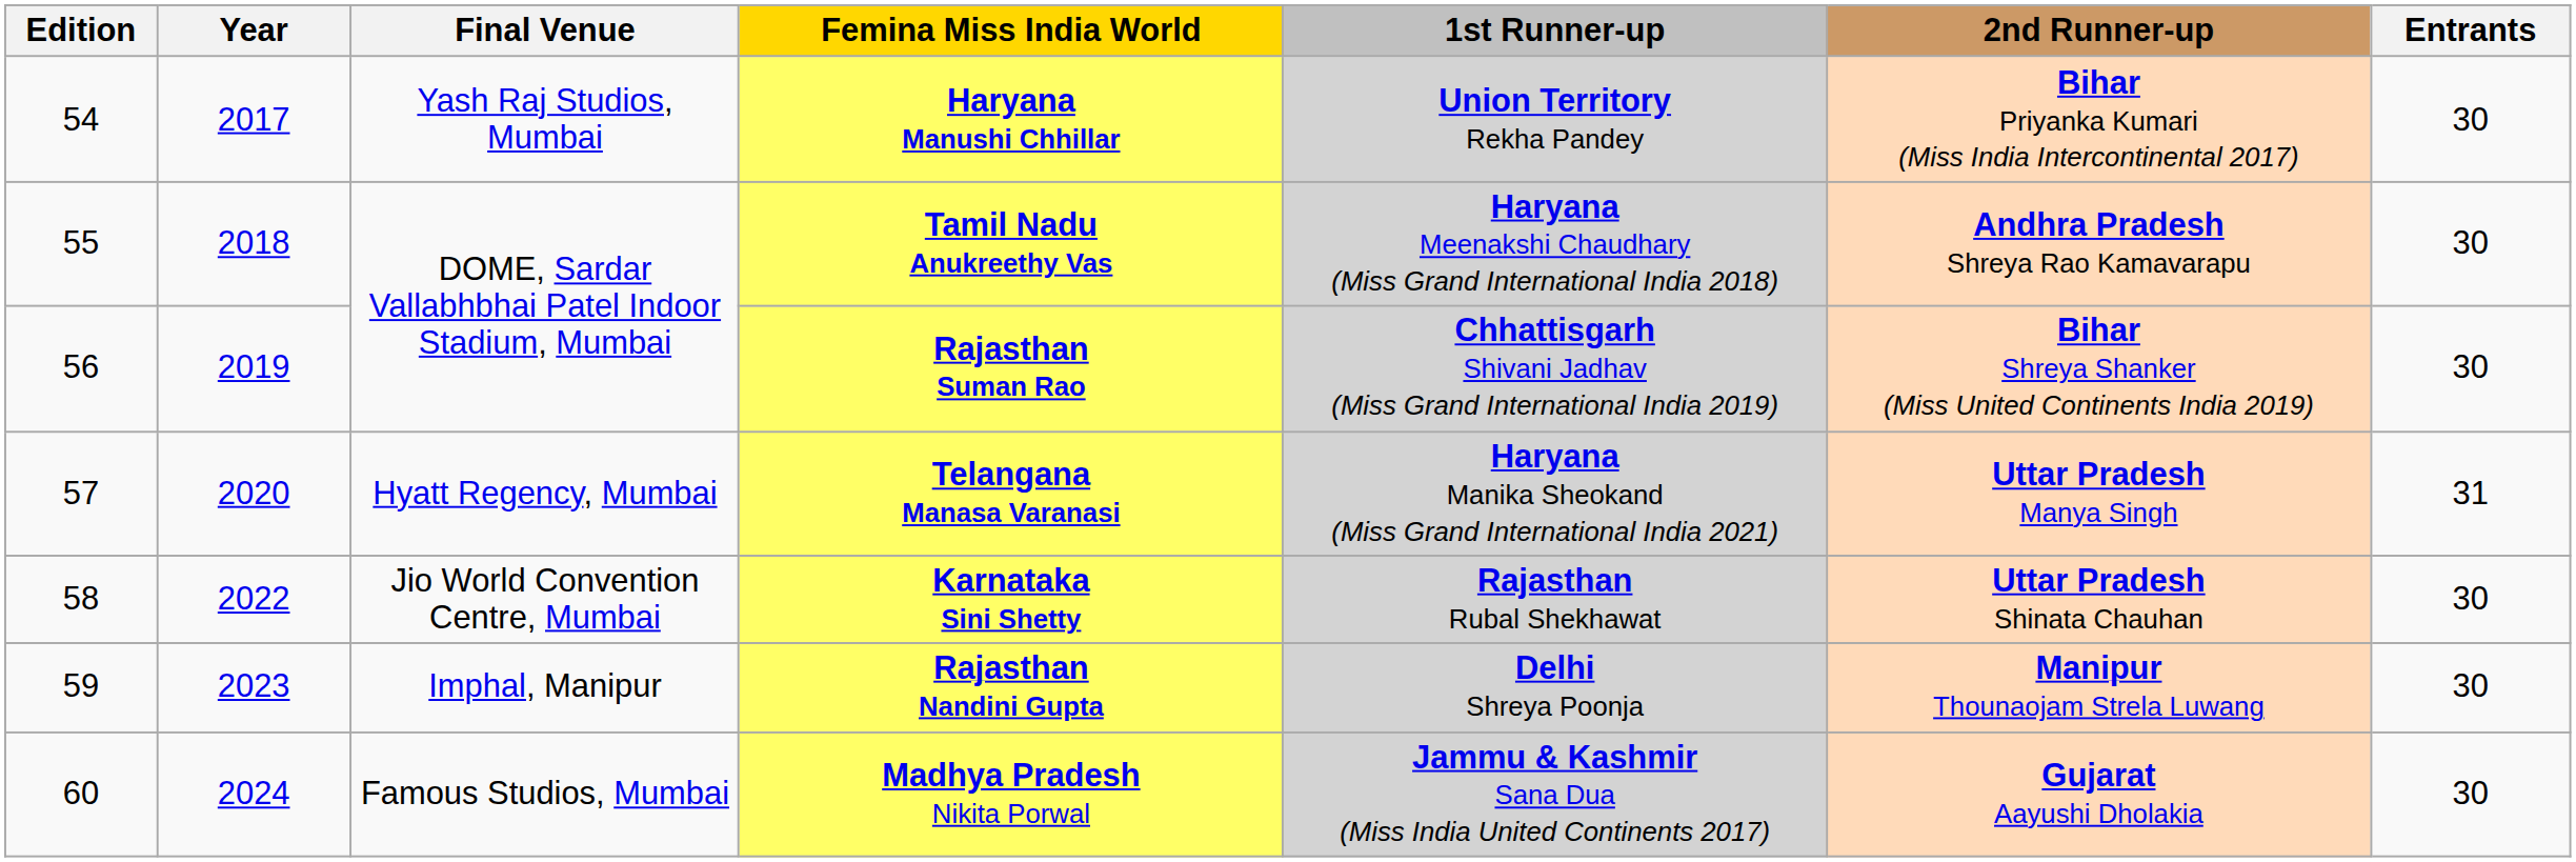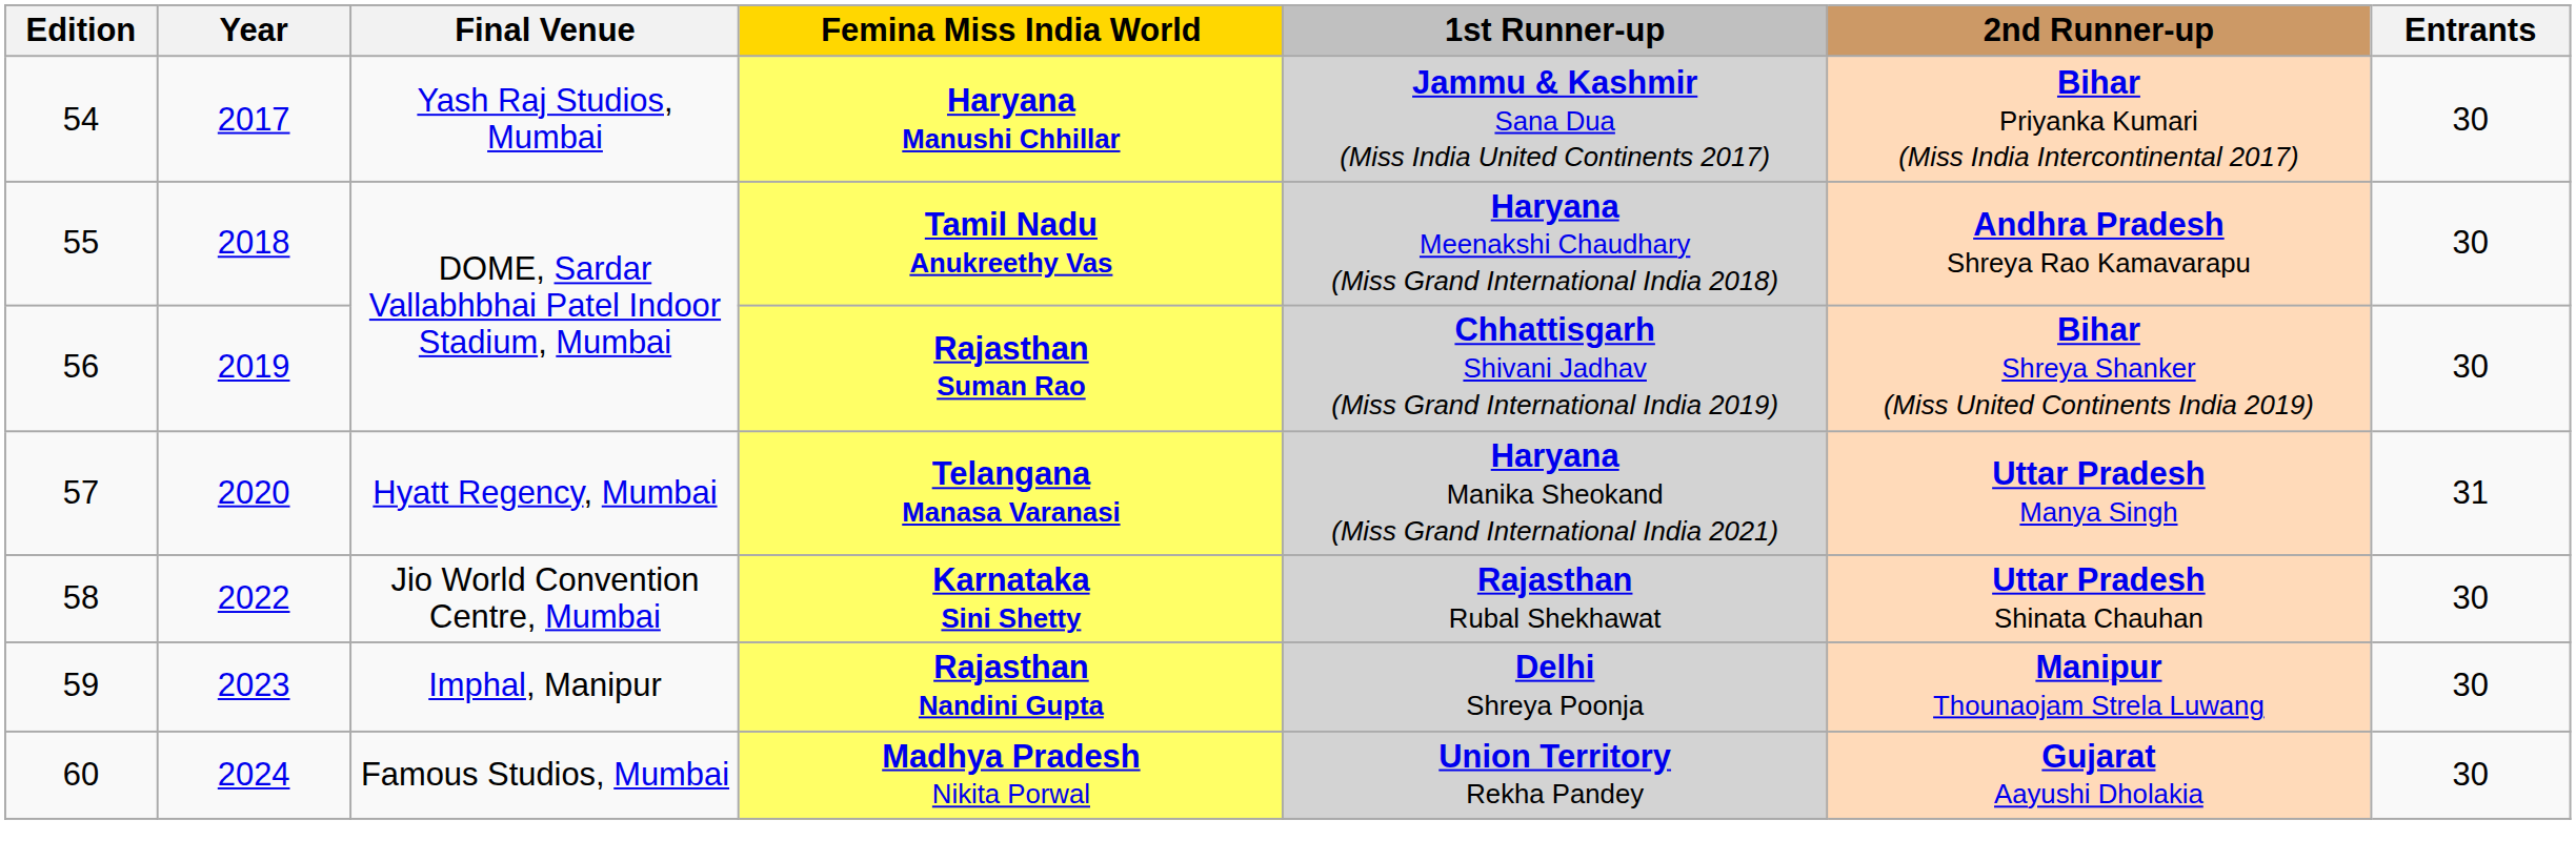Haryana Manushi Chhillar | 1st Runner-up: Union Territory Rekha Pandey -> Jammu & Kashmir Sana Dua (Miss India United Continents 2017)
Madhya Pradesh Nikita Porwal | 1st Runner-up: Jammu & Kashmir Sana Dua (Miss India United Continents 2017) -> Union Territory Rekha Pandey
